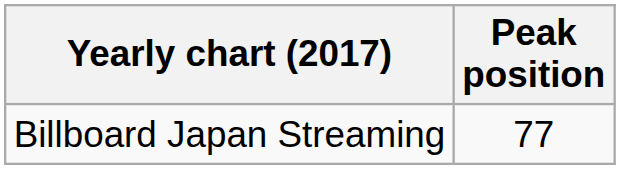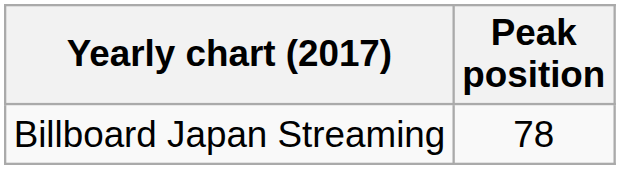Billboard Japan Streaming | Peak position: 77 -> 78
